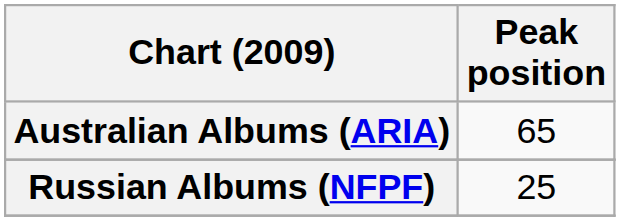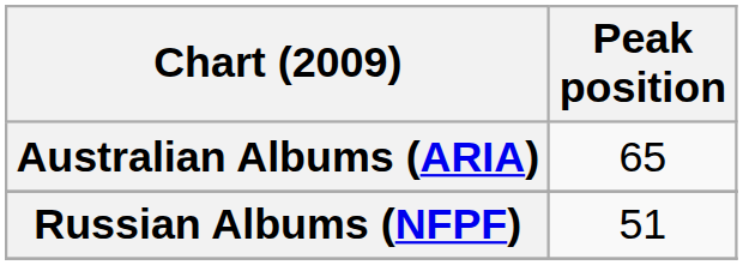Russian Albums (NFPF) | Peak position: 25 -> 51
